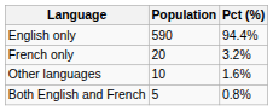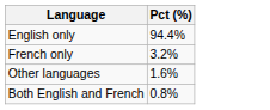- column: Population | 590 | 20 | 10 | 5
